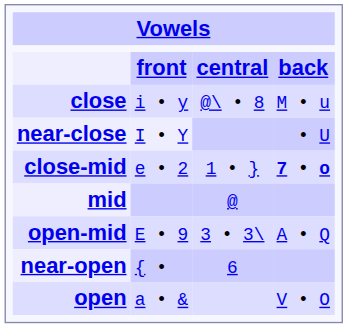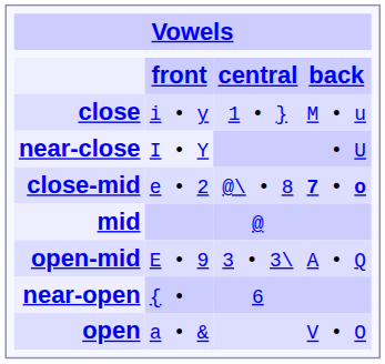close | column 3: @\ • 8 -> 1 • }
close-mid | column 3: 1 • } -> @\ • 8
